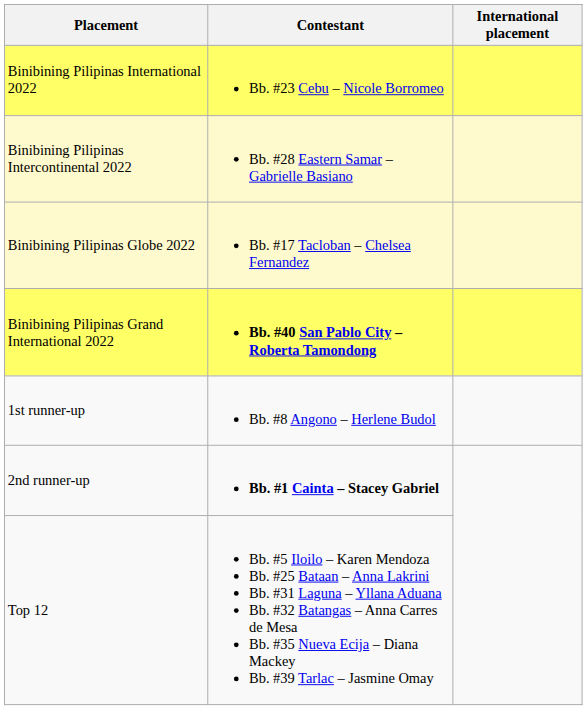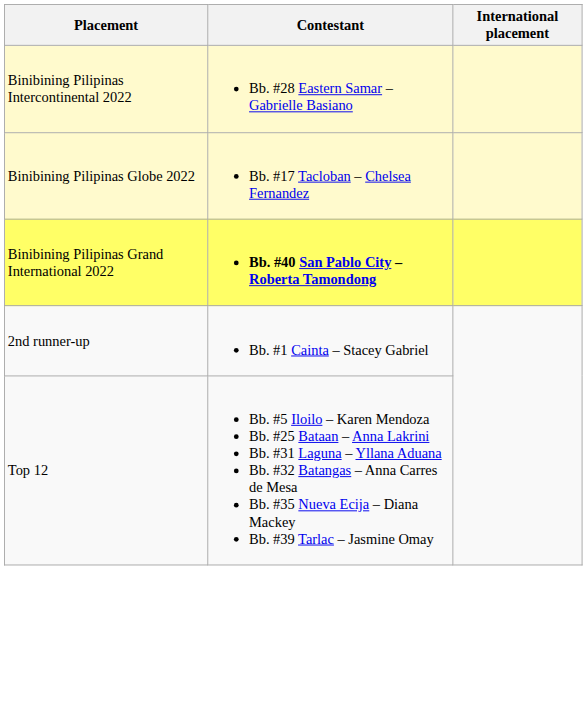- row: Binibining Pilipinas International 2022 | Bb. #23 Cebu – Nicole Borromeo
- row: 1st runner-up | Bb. #8 Angono – Herlene Budol
2nd runner-up | Contestant: bold -> normal
